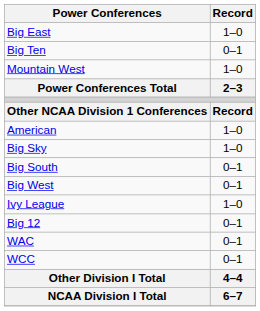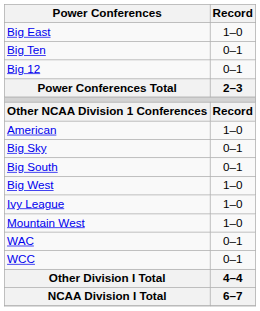rows swapped: Big 12 <-> Mountain West
Big Sky | Record: 1–0 -> 0–1
Big West | Record: 0–1 -> 1–0
